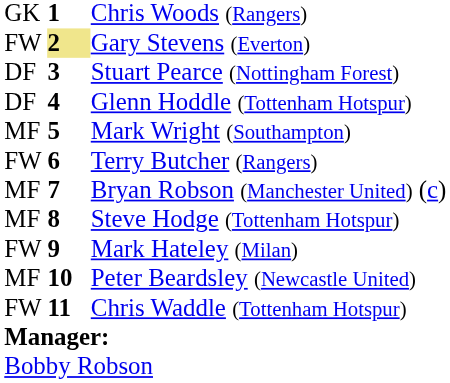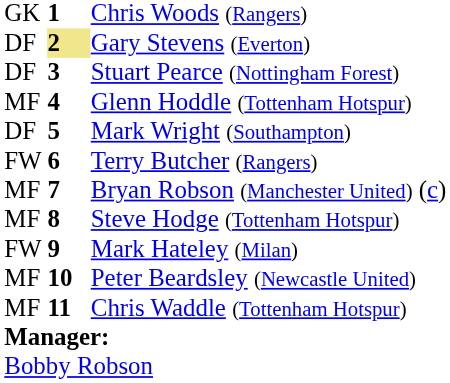Gary Stevens (Everton) | column 1: FW -> DF
Glenn Hoddle (Tottenham Hotspur) | column 1: DF -> MF
Mark Wright (Southampton) | column 1: MF -> DF
Chris Waddle (Tottenham Hotspur) | column 1: FW -> MF
